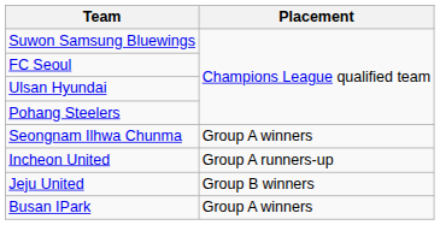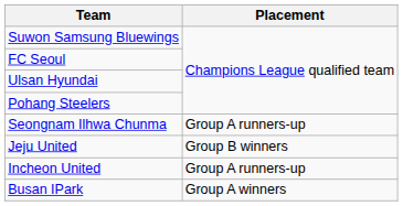Seongnam Ilhwa Chunma | Placement: Group A winners -> Group A runners-up
rows swapped: Jeju United <-> Incheon United
